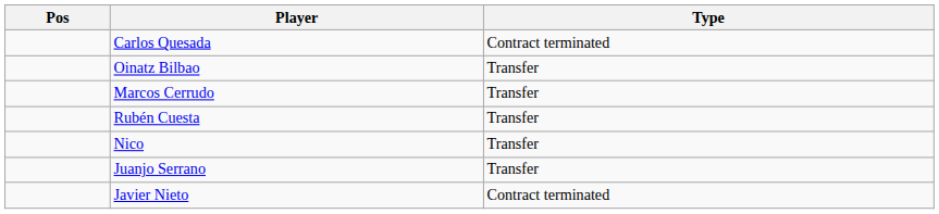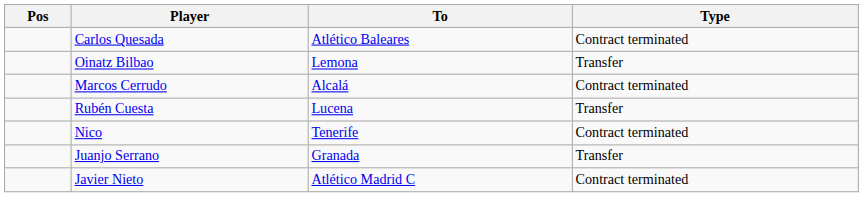+ column: To | Atlético Baleares | Lemona | Alcalá | Lucena | Tenerife | Granada | Atlético Madrid C
Marcos Cerrudo | Type: Transfer -> Contract terminated
Nico | Type: Transfer -> Contract terminated
